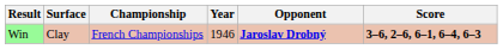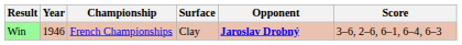columns swapped: Year <-> Surface
Win | Score: bold -> normal
